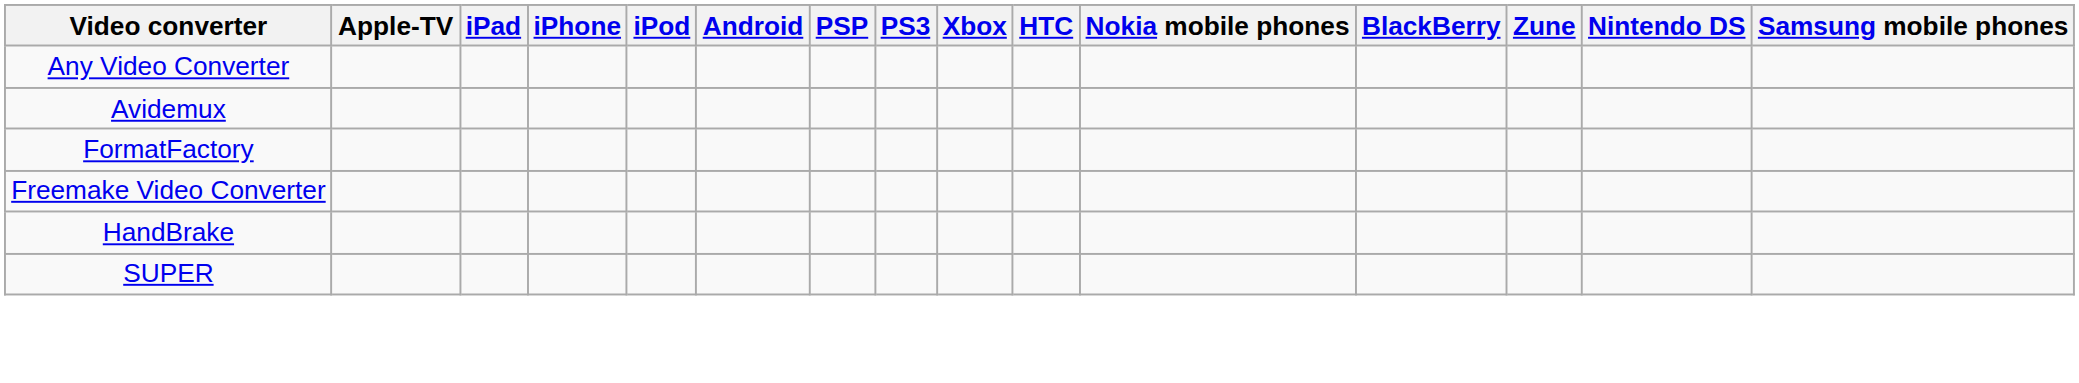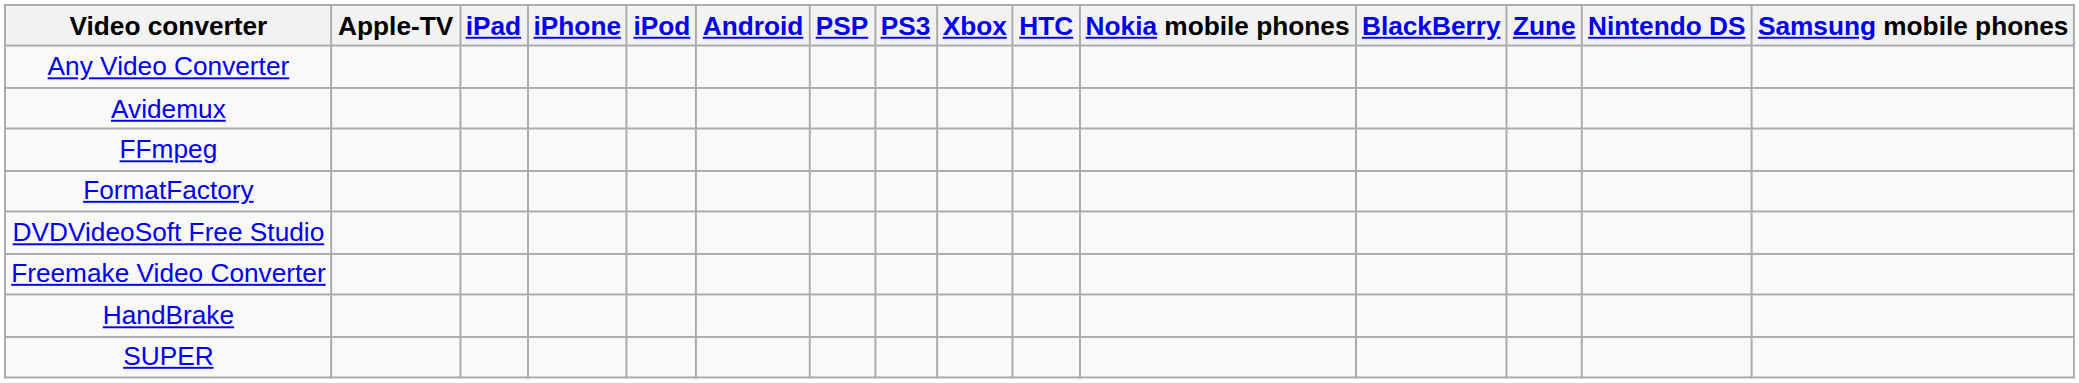+ row: FFmpeg
+ row: DVDVideoSoft Free Studio
